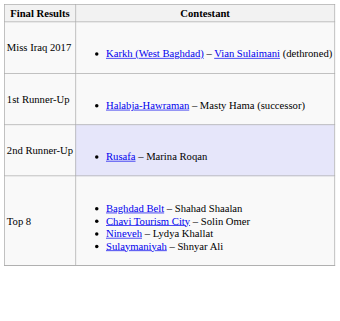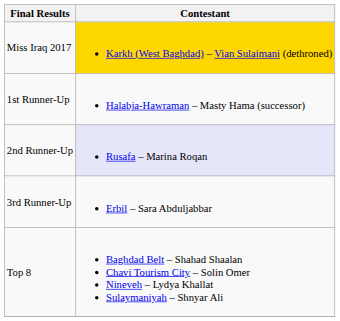Miss Iraq 2017 | Contestant: no background -> gold background
+ row: 3rd Runner-Up | Erbil – Sara Abduljabbar
